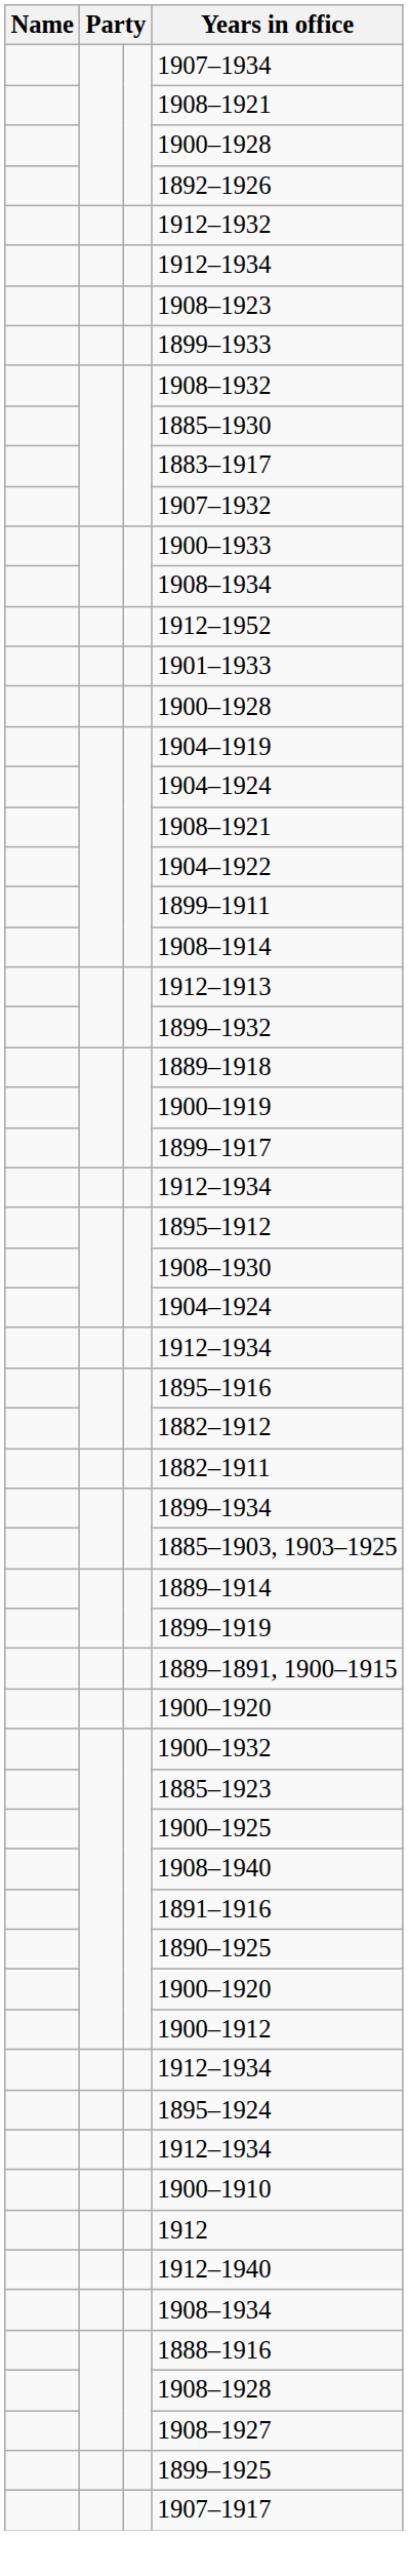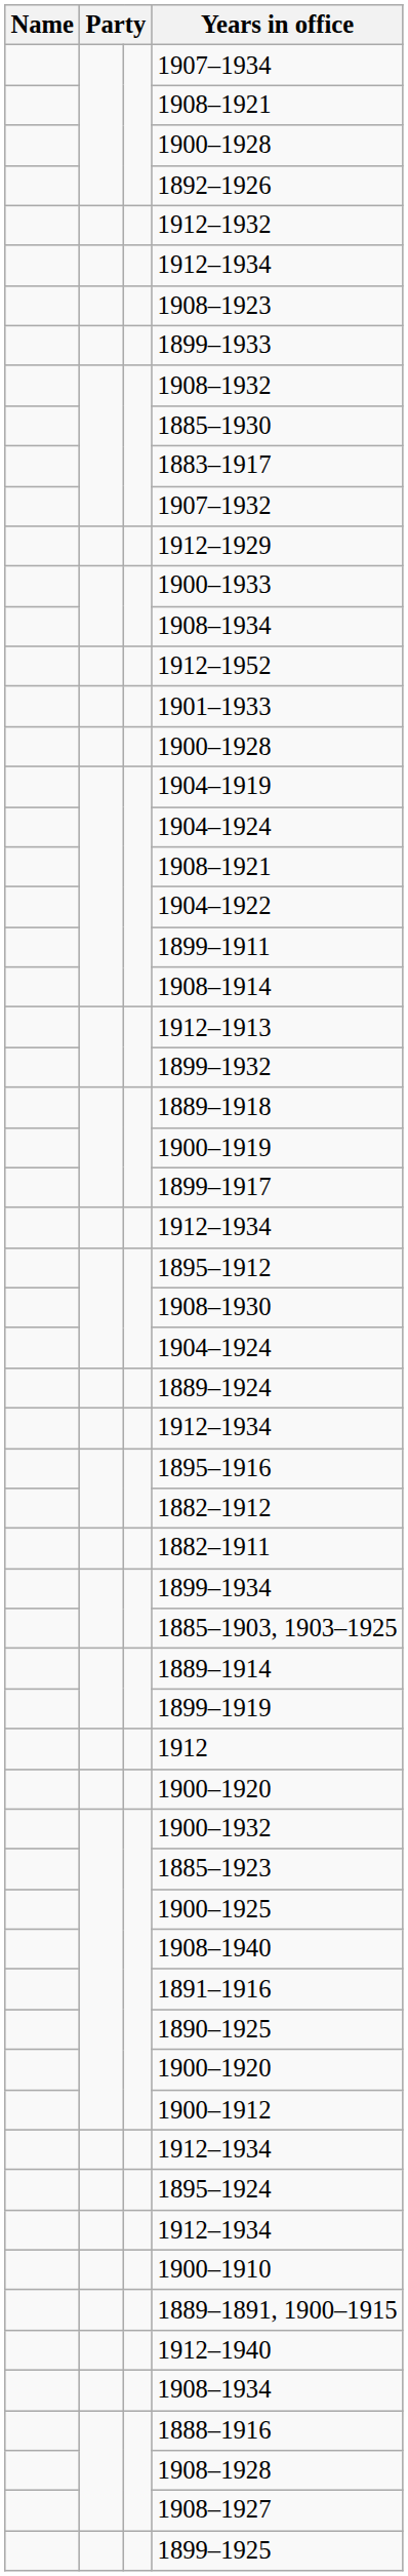+ row: 1912–1929
+ row: 1889–1924
rows swapped: 1912 <-> 1889–1891, 1900–1915
- row: 1907–1917
